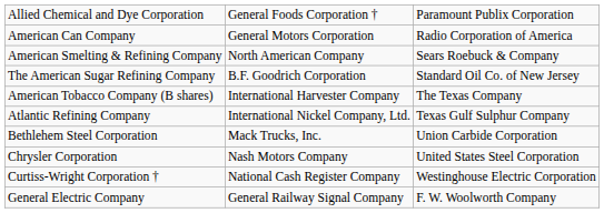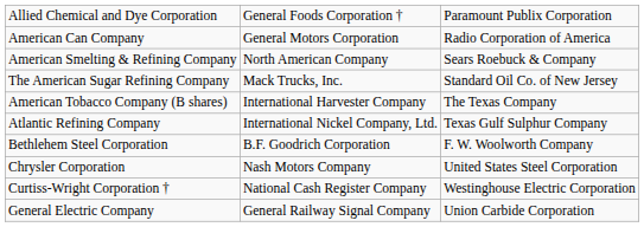The American Sugar Refining Company | column 2: B.F. Goodrich Corporation -> Mack Trucks, Inc.
Bethlehem Steel Corporation | column 2: Mack Trucks, Inc. -> B.F. Goodrich Corporation
Bethlehem Steel Corporation | column 3: Union Carbide Corporation -> F. W. Woolworth Company
General Electric Company | column 3: F. W. Woolworth Company -> Union Carbide Corporation
